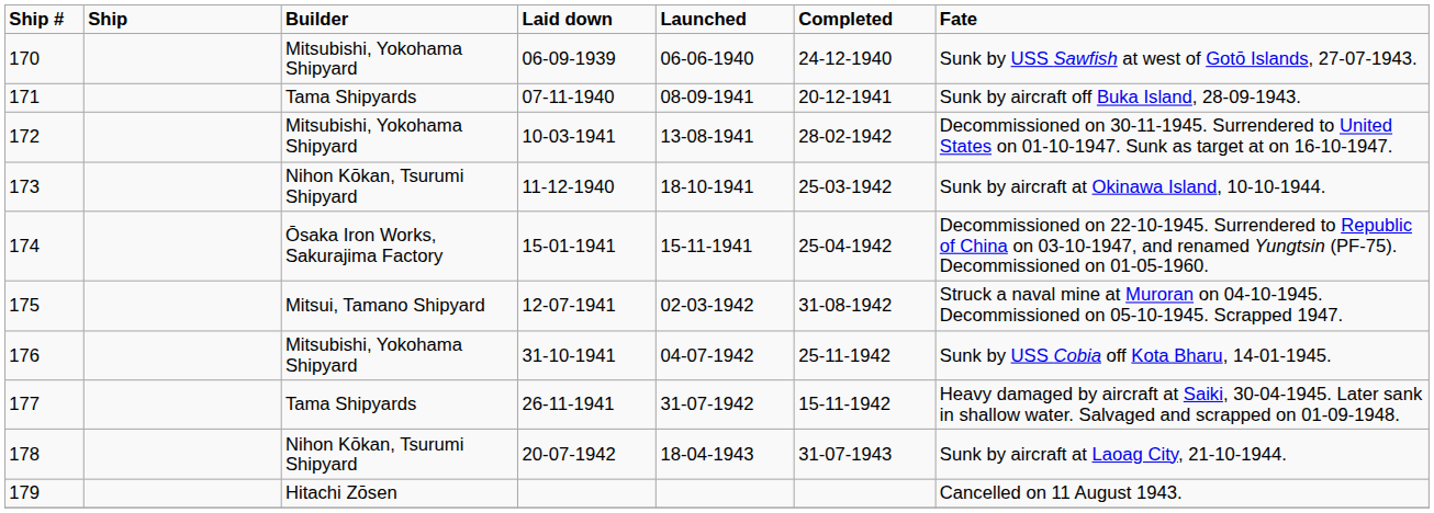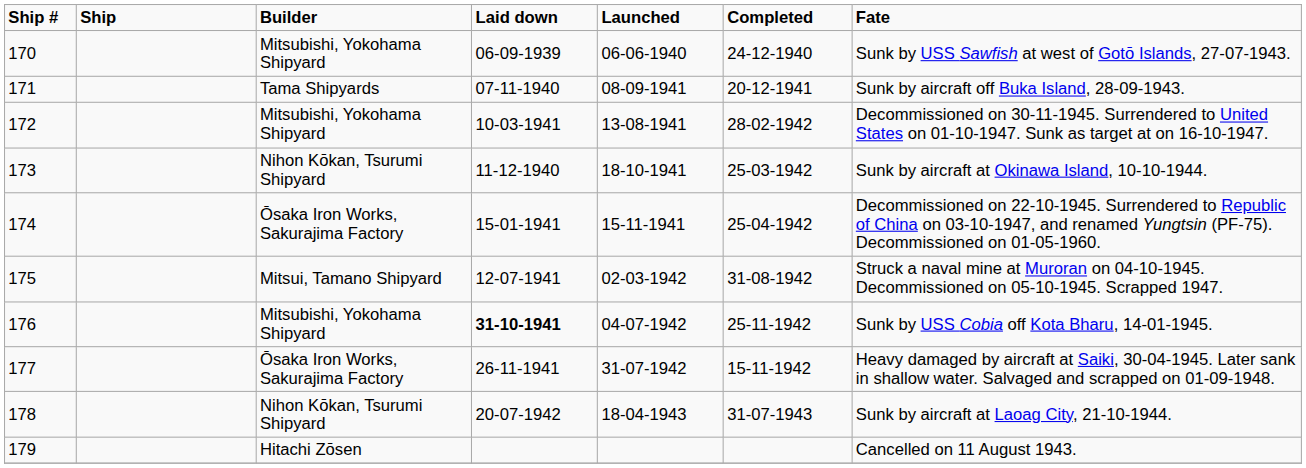176 | Laid down: normal -> bold
177 | Builder: Tama Shipyards -> Ōsaka Iron Works, Sakurajima Factory
